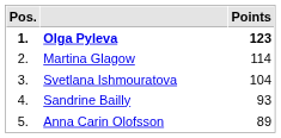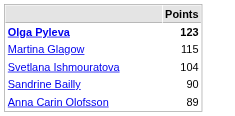- column: Pos. | 1. | 2. | 3. | 4. | 5.
Martina Glagow | Points: 114 -> 115
Sandrine Bailly | Points: 93 -> 90
